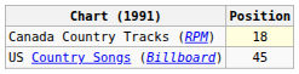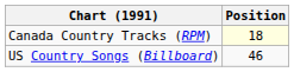US Country Songs (Billboard) | Position: 45 -> 46
